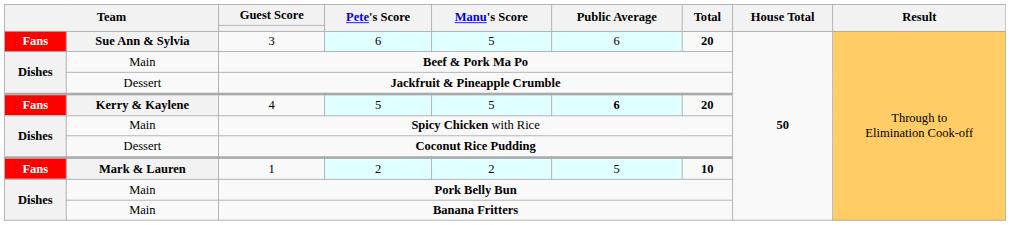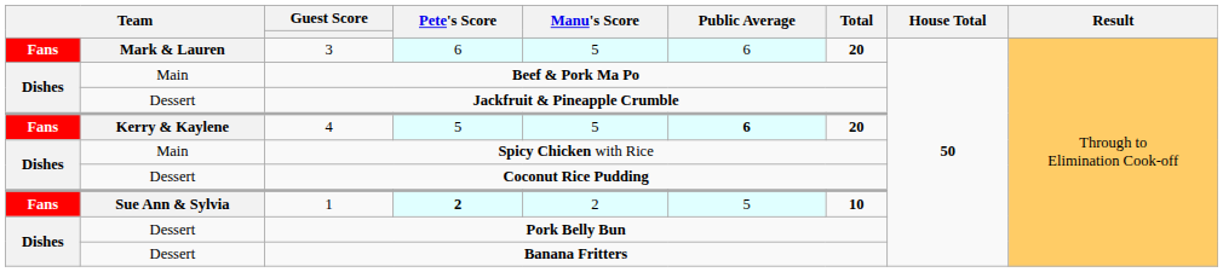3 | column 2: Sue Ann & Sylvia -> Mark & Lauren
1 | column 2: Mark & Lauren -> Sue Ann & Sylvia
1 | Pete's Score: normal -> bold
Pork Belly Bun | column 2: Main -> Dessert
Banana Fritters | column 2: Main -> Dessert
